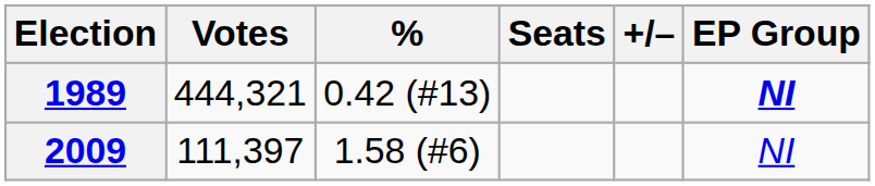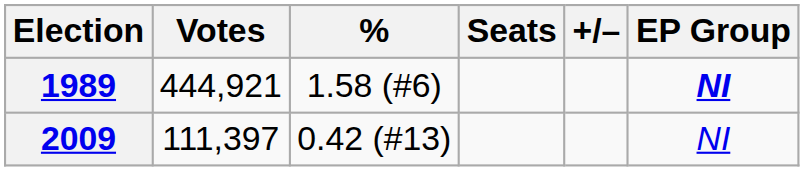1989 | Votes: 444,321 -> 444,921
1989 | %: 0.42 (#13) -> 1.58 (#6)
2009 | %: 1.58 (#6) -> 0.42 (#13)
